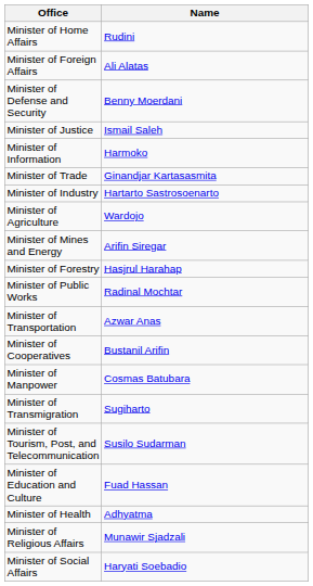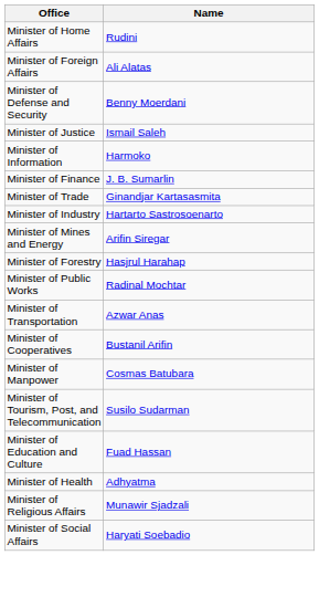+ row: Minister of Finance | J. B. Sumarlin
- row: Minister of Agriculture | Wardojo
- row: Minister of Transmigration | Sugiharto
